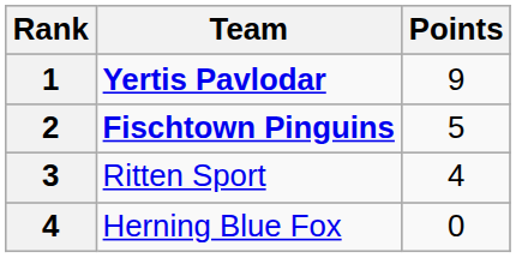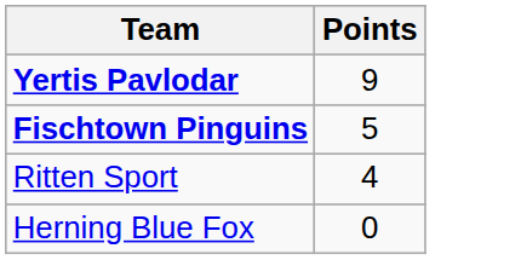- column: Rank | 1 | 2 | 3 | 4
